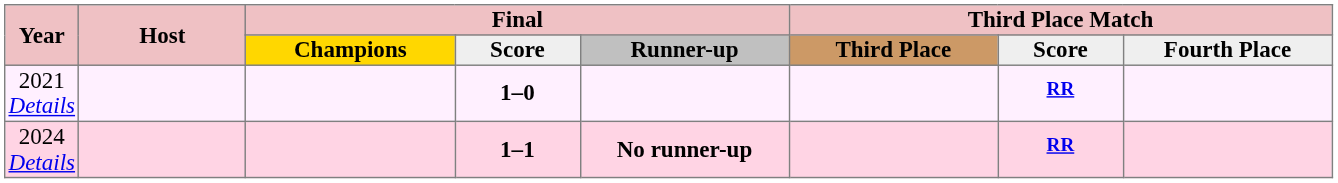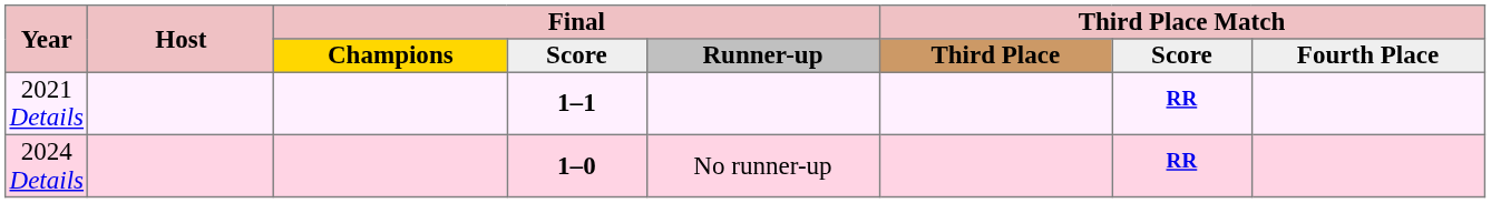2021 Details | Final / Score: 1–0 -> 1–1
2024 Details | Final / Score: 1–1 -> 1–0
2024 Details | Final / Runner-up: bold -> normal
